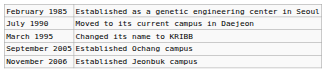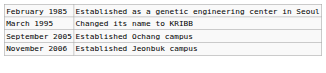- row: July 1990 | Moved to its current campus in Daejeon
